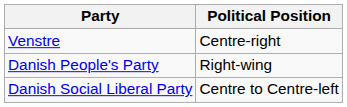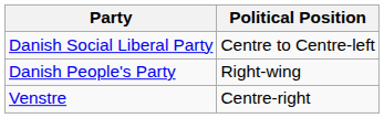rows swapped: Danish Social Liberal Party <-> Venstre
